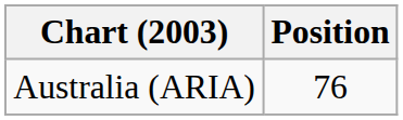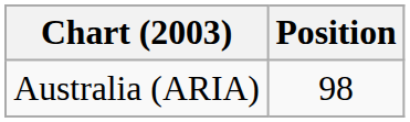Australia (ARIA) | Position: 76 -> 98
